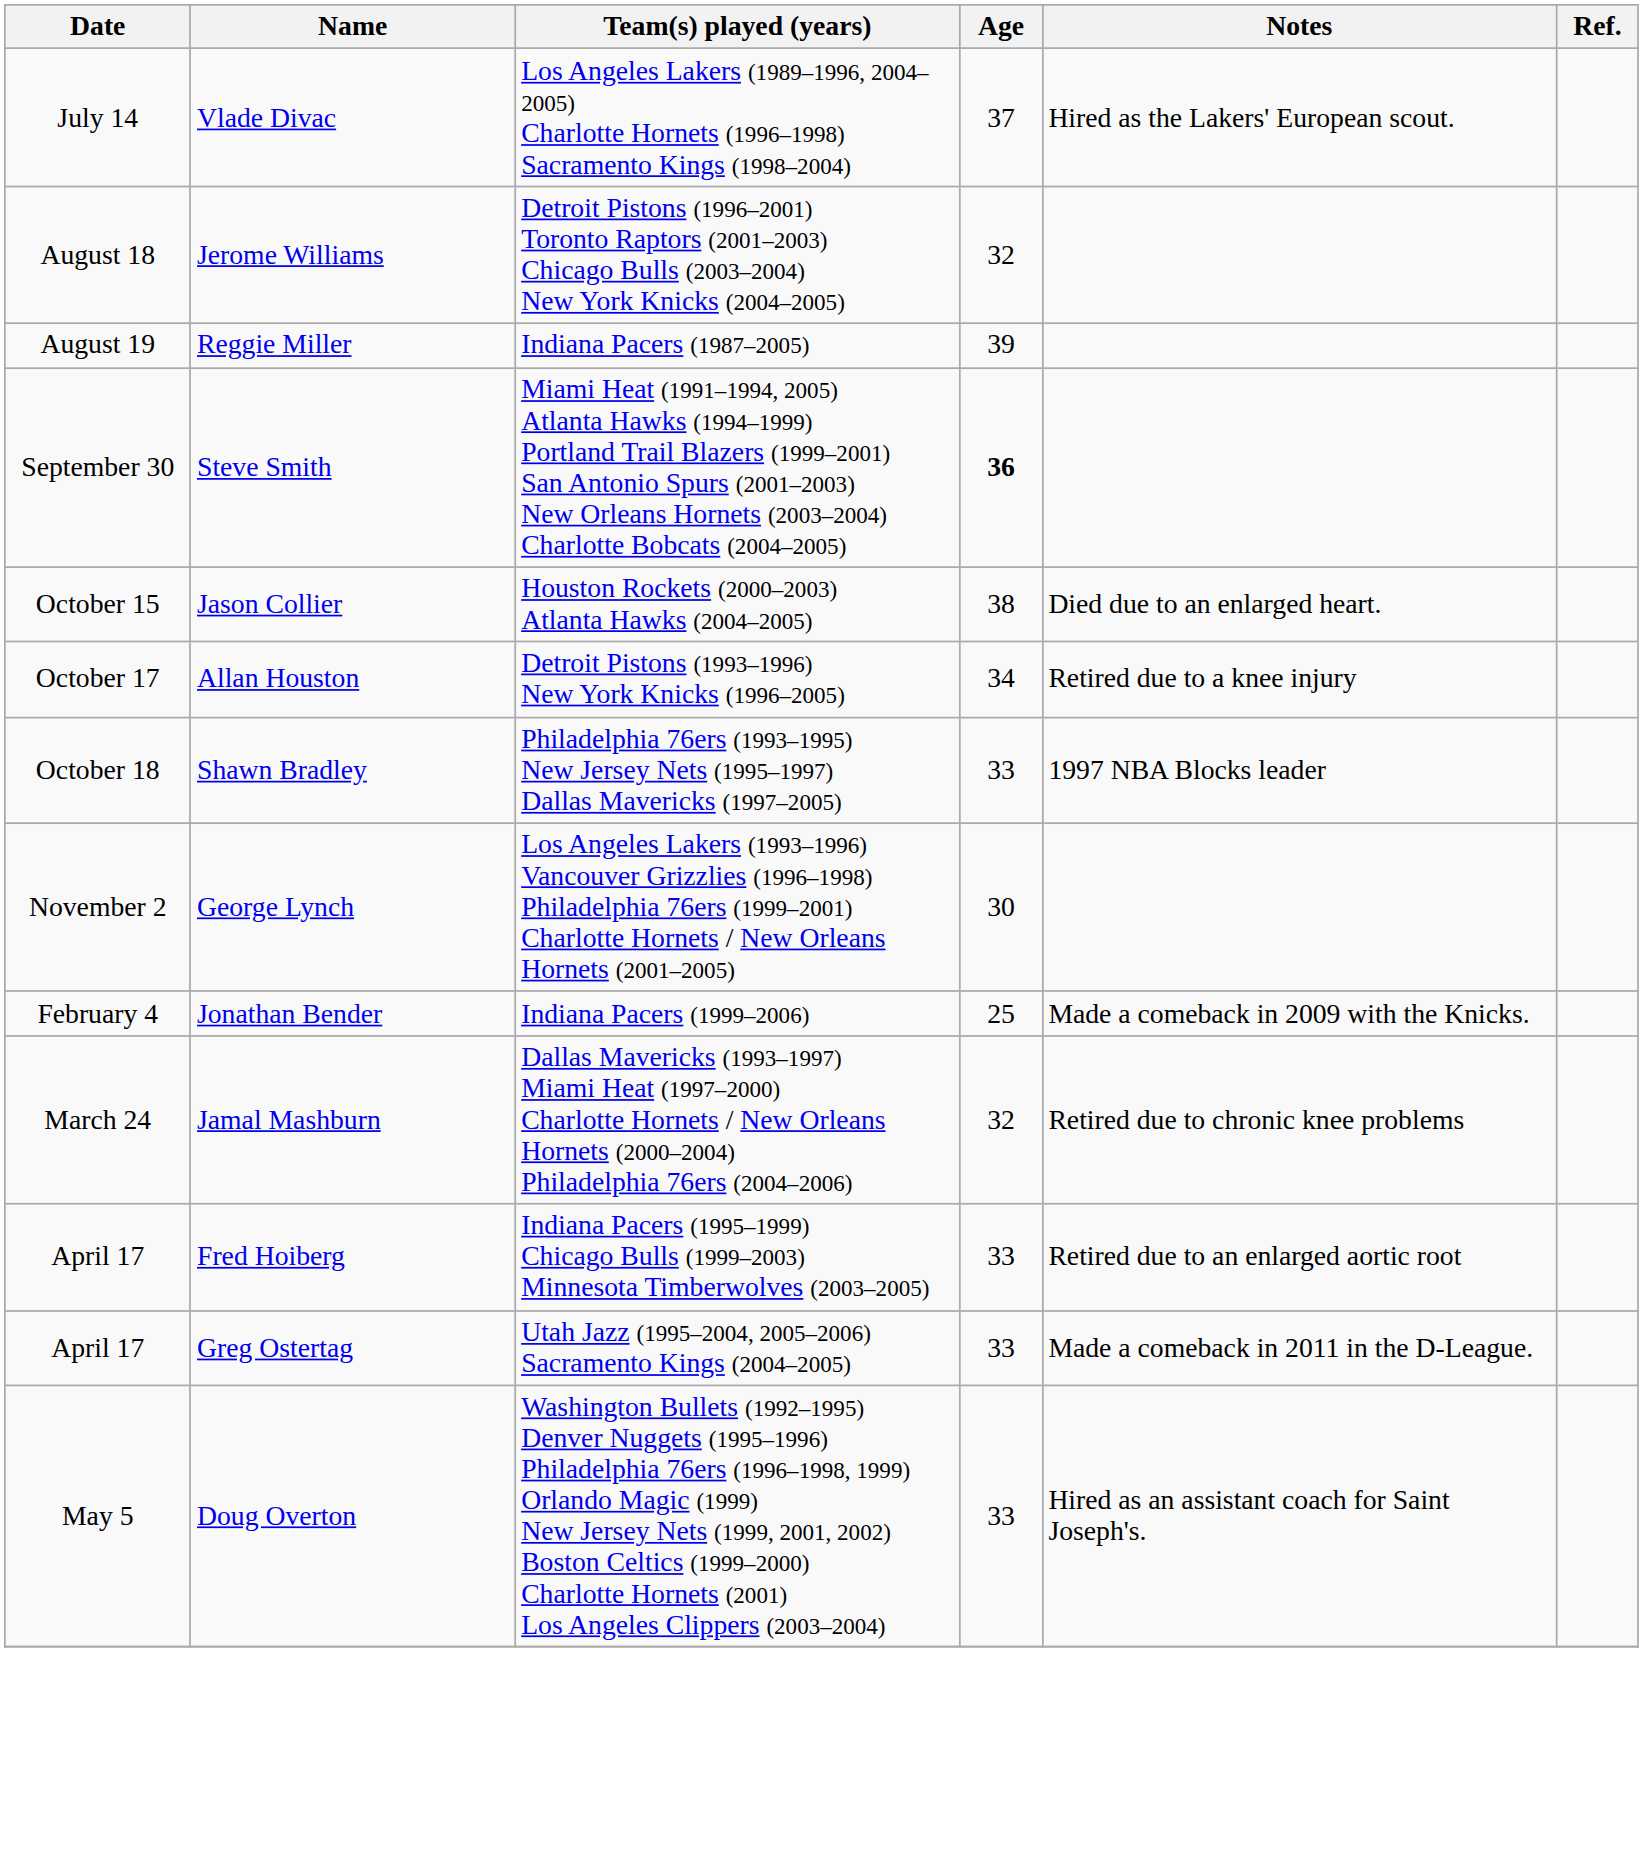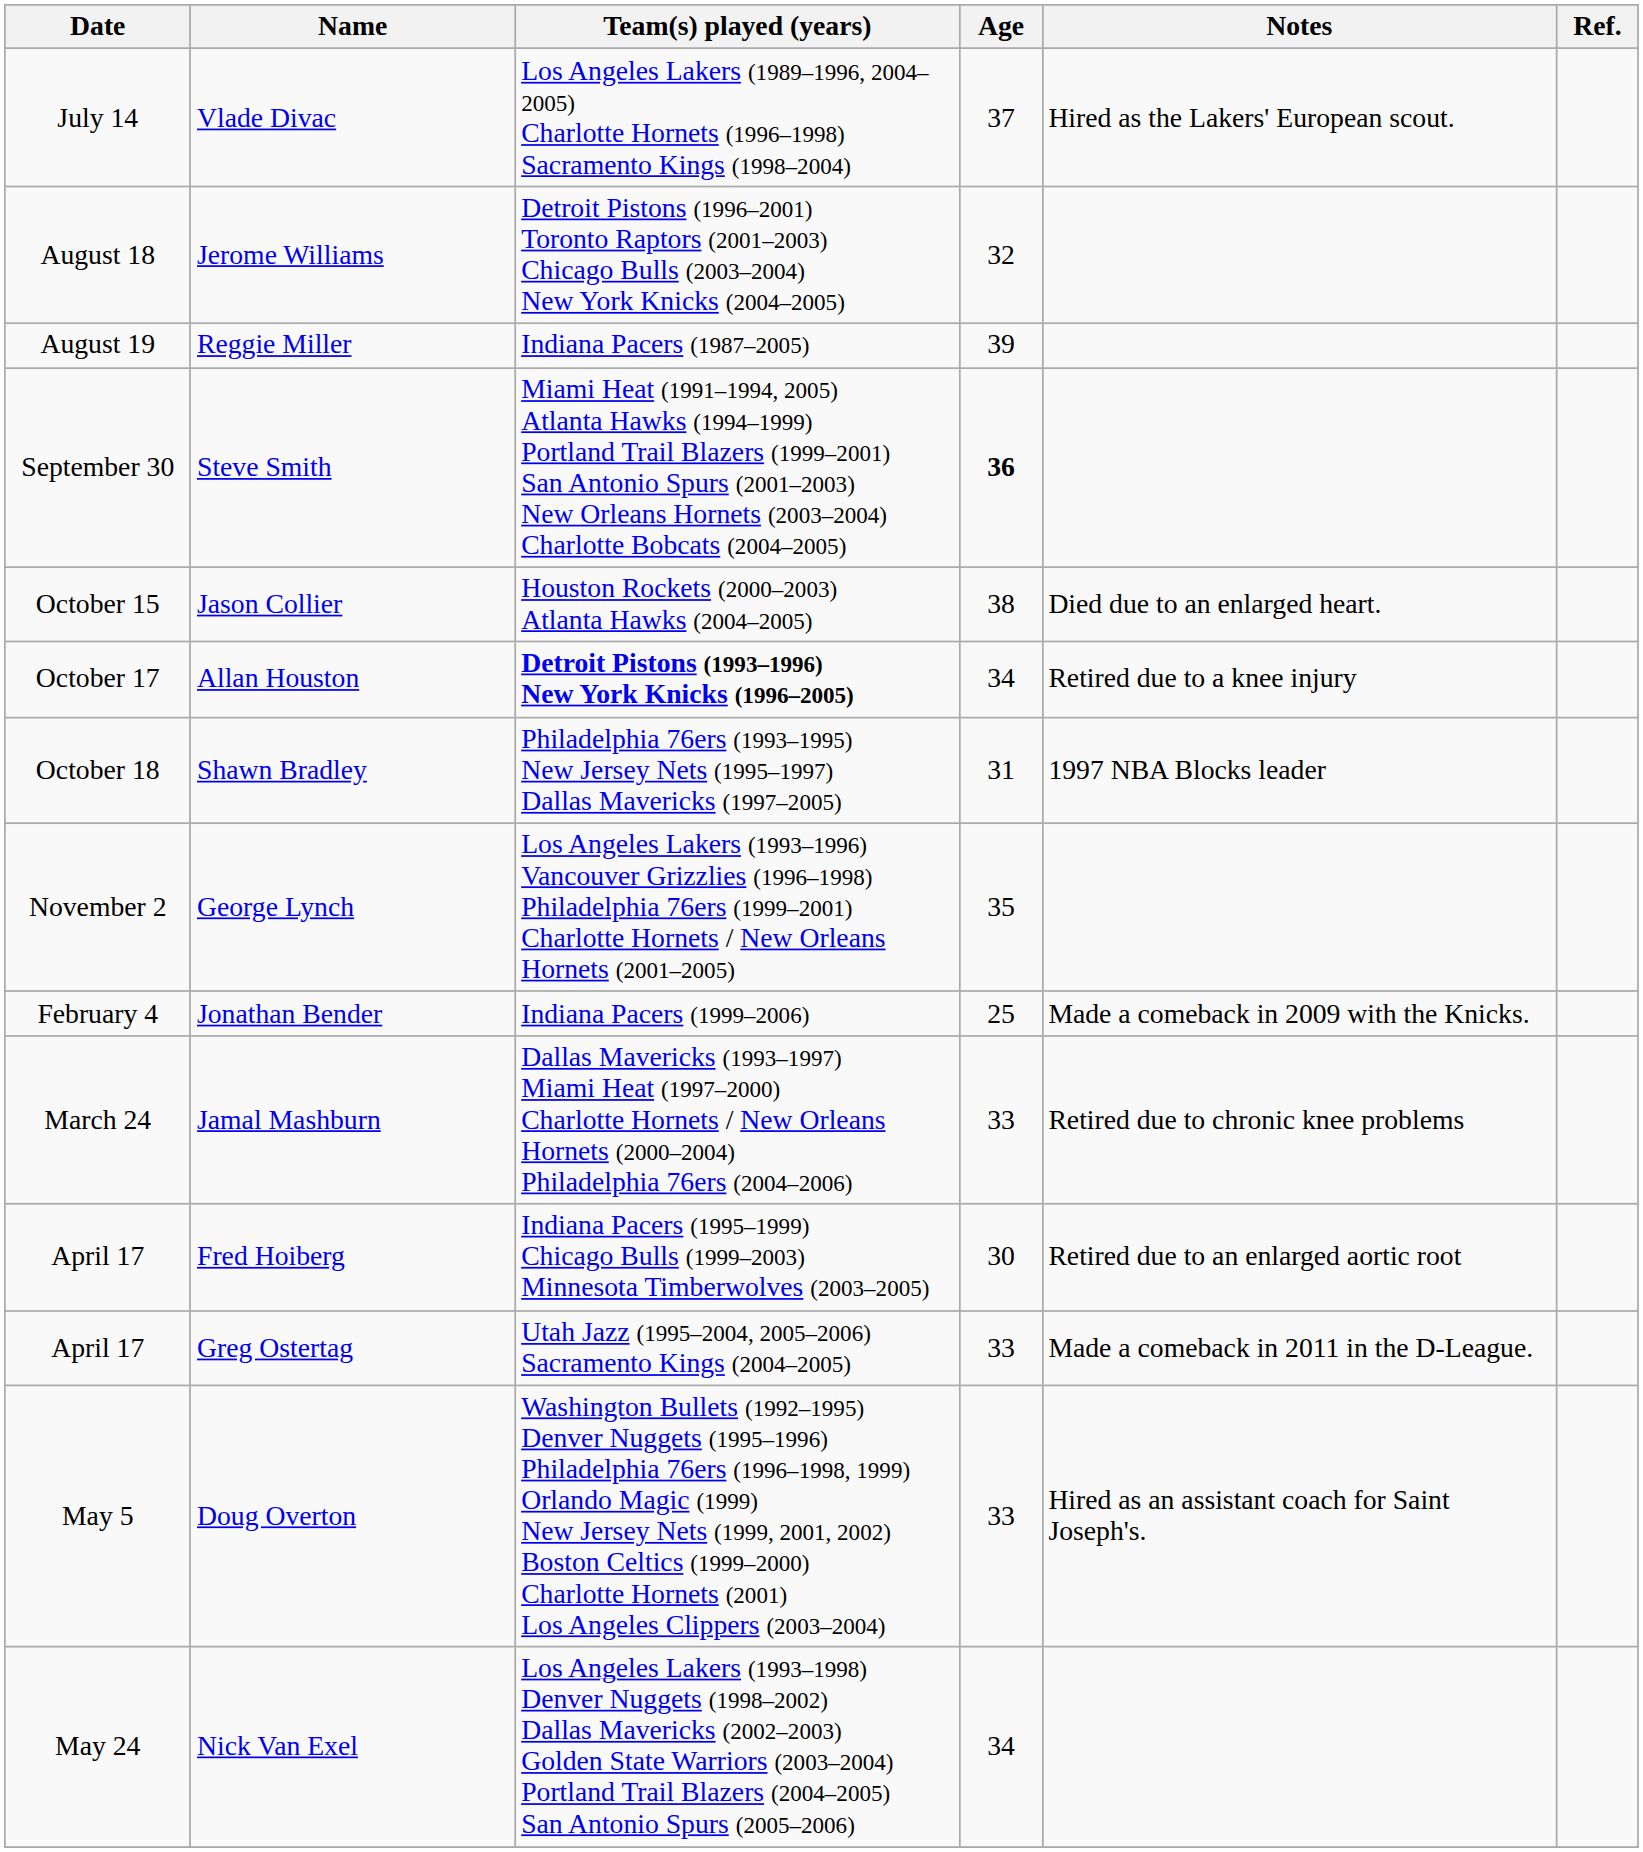Allan Houston | Team(s) played (years): normal -> bold
Shawn Bradley | Age: 33 -> 31
George Lynch | Age: 30 -> 35
Jamal Mashburn | Age: 32 -> 33
Fred Hoiberg | Age: 33 -> 30
+ row: May 24 | Nick Van Exel | Los Angeles Lakers (1993–1998) Denver Nuggets (1998–2002) Dallas Mavericks (2002–2003) Golden State Warriors (2003–2004) Portland Trail Blazers (2004–2005) San Antonio Spurs (2005–2006) | 34
